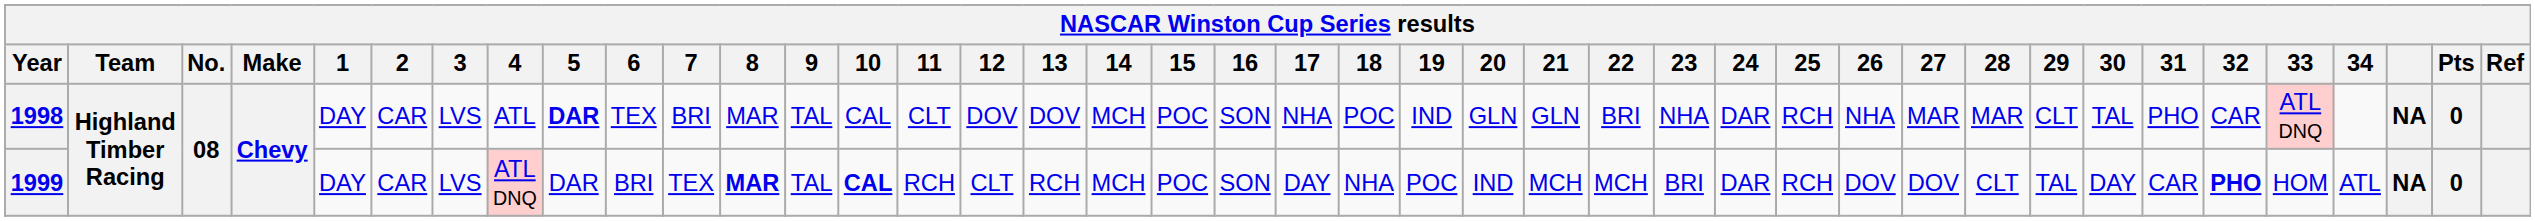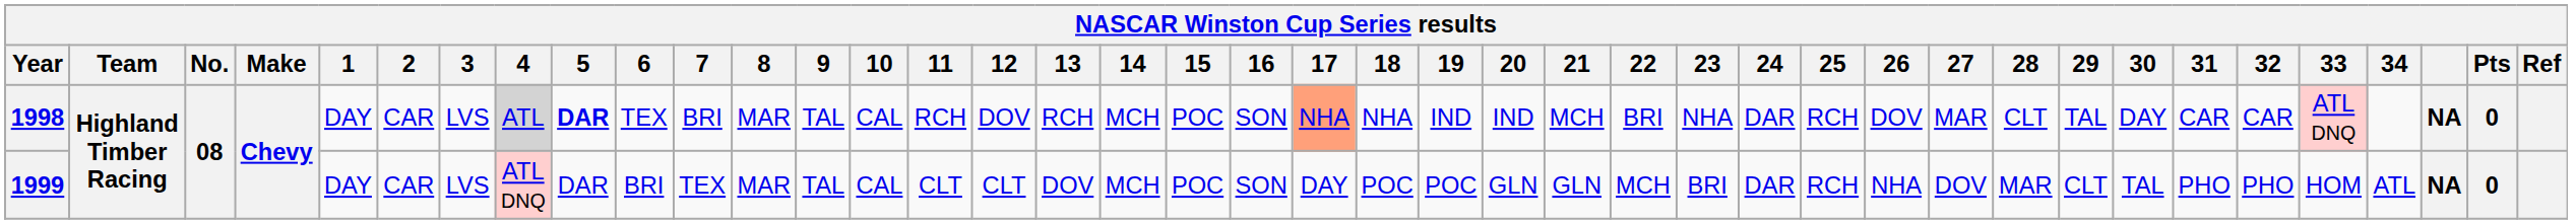1998 | 4: no background -> lightgrey background
1998 | 11: CLT -> RCH
1998 | 13: DOV -> RCH
1998 | 17: no background -> lightsalmon background
1998 | 18: POC -> NHA
1998 | 20: GLN -> IND
1998 | 21: GLN -> MCH
1998 | 26: NHA -> DOV
1998 | 28: MAR -> CLT
1998 | 29: CLT -> TAL
1998 | 30: TAL -> DAY
1998 | 31: PHO -> CAR
1999 | 8: bold -> normal
1999 | 10: bold -> normal
1999 | 11: RCH -> CLT
1999 | 13: RCH -> DOV
1999 | 18: NHA -> POC
1999 | 20: IND -> GLN
1999 | 21: MCH -> GLN
1999 | 26: DOV -> NHA
1999 | 28: CLT -> MAR
1999 | 29: TAL -> CLT
1999 | 30: DAY -> TAL
1999 | 31: CAR -> PHO
1999 | 32: bold -> normal
